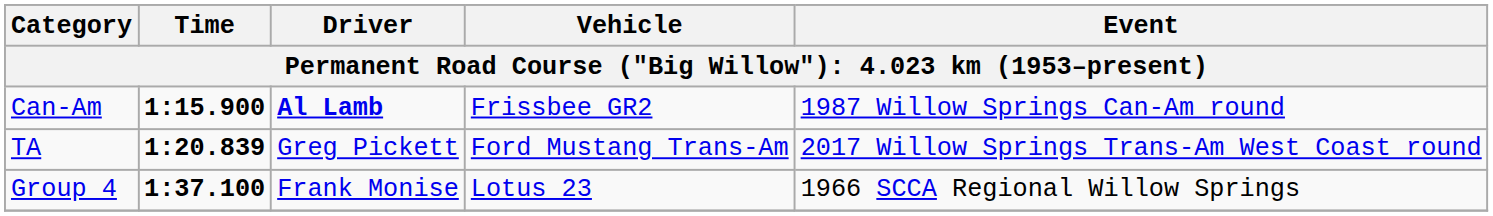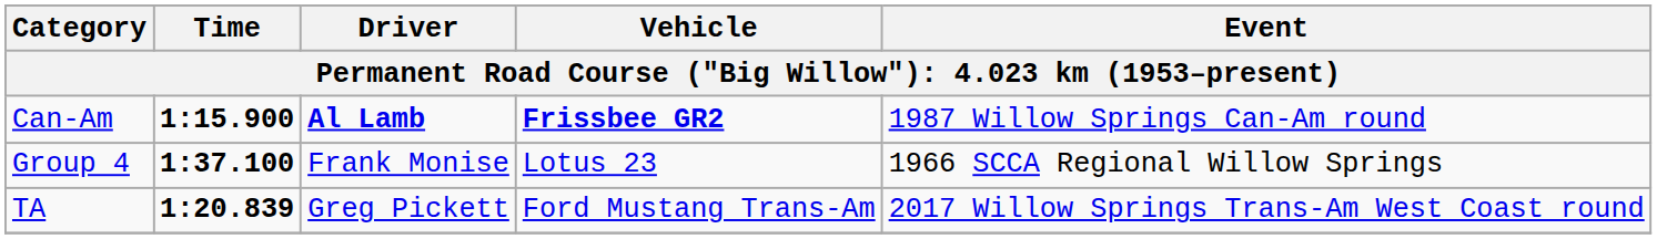Can-Am | Vehicle: normal -> bold
rows swapped: TA <-> Group 4
